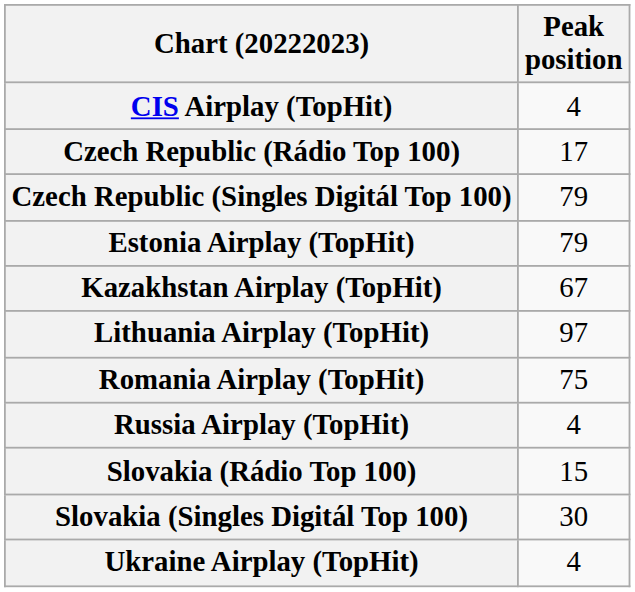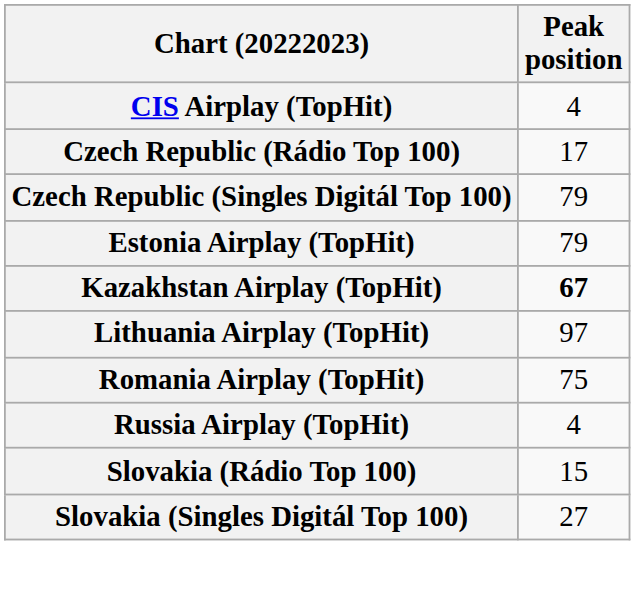Kazakhstan Airplay (TopHit) | Peak position: normal -> bold
Slovakia (Singles Digitál Top 100) | Peak position: 30 -> 27
- row: Ukraine Airplay (TopHit) | 4
